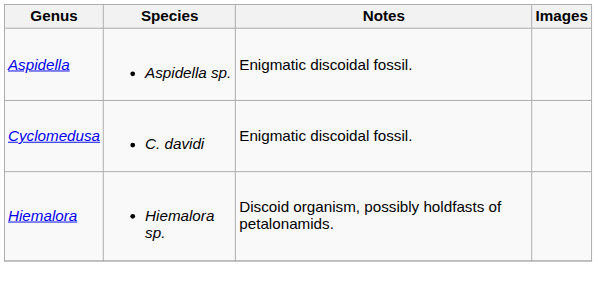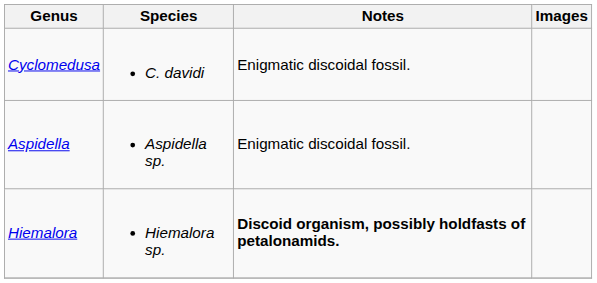rows swapped: Aspidella <-> Cyclomedusa
Hiemalora | Notes: normal -> bold
